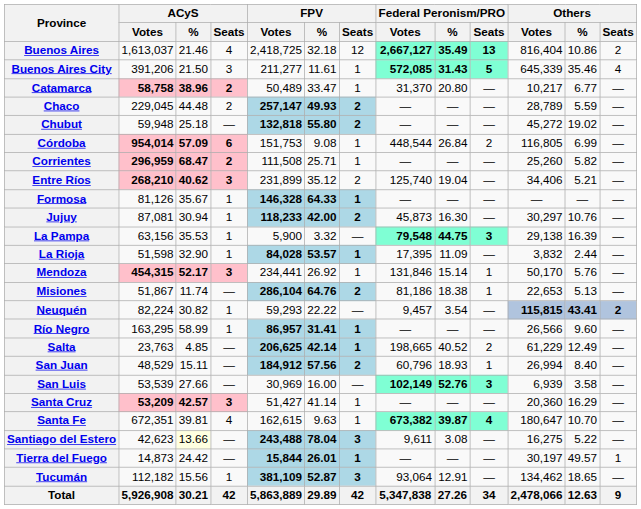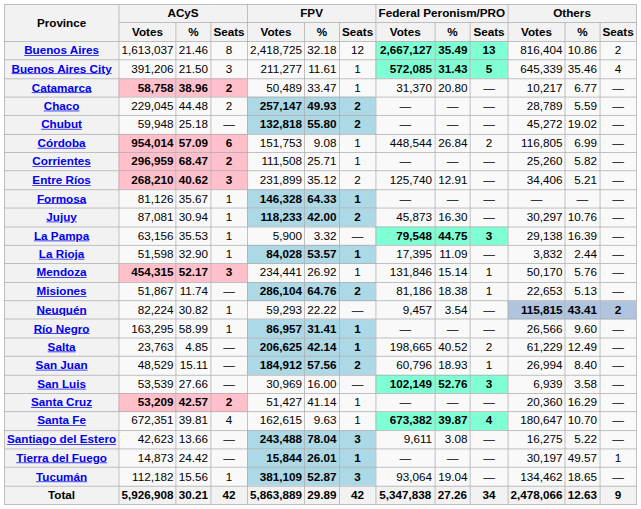Buenos Aires | ACyS / Seats: 4 -> 8
Entre Ríos | Federal Peronism/PRO / %: 19.04 -> 12.91
Santa Cruz | ACyS / Seats: 3 -> 2
Santiago del Estero | ACyS / %: lightyellow background -> no background
Tucumán | Federal Peronism/PRO / %: 12.91 -> 19.04
